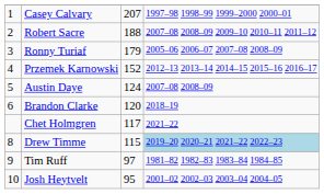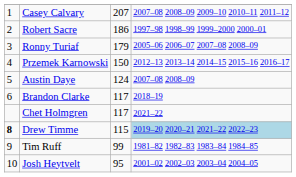Casey Calvary | column 4: 1997–98 1998–99 1999–2000 2000–01 -> 2007–08 2008–09 2009–10 2010–11 2011–12
Robert Sacre | column 3: 188 -> 186
Robert Sacre | column 4: 2007–08 2008–09 2009–10 2010–11 2011–12 -> 1997–98 1998–99 1999–2000 2000–01
Przemek Karnowski | column 3: 152 -> 150
Brandon Clarke | column 3: 120 -> 117
Drew Timme | column 1: normal -> bold
Tim Ruff | column 3: 97 -> 99
